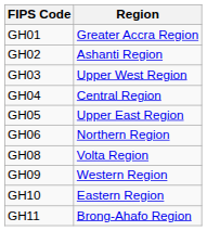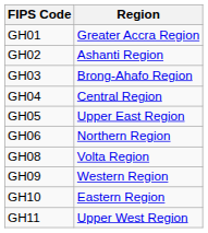GH03 | Region: Upper West Region -> Brong-Ahafo Region
GH11 | Region: Brong-Ahafo Region -> Upper West Region
